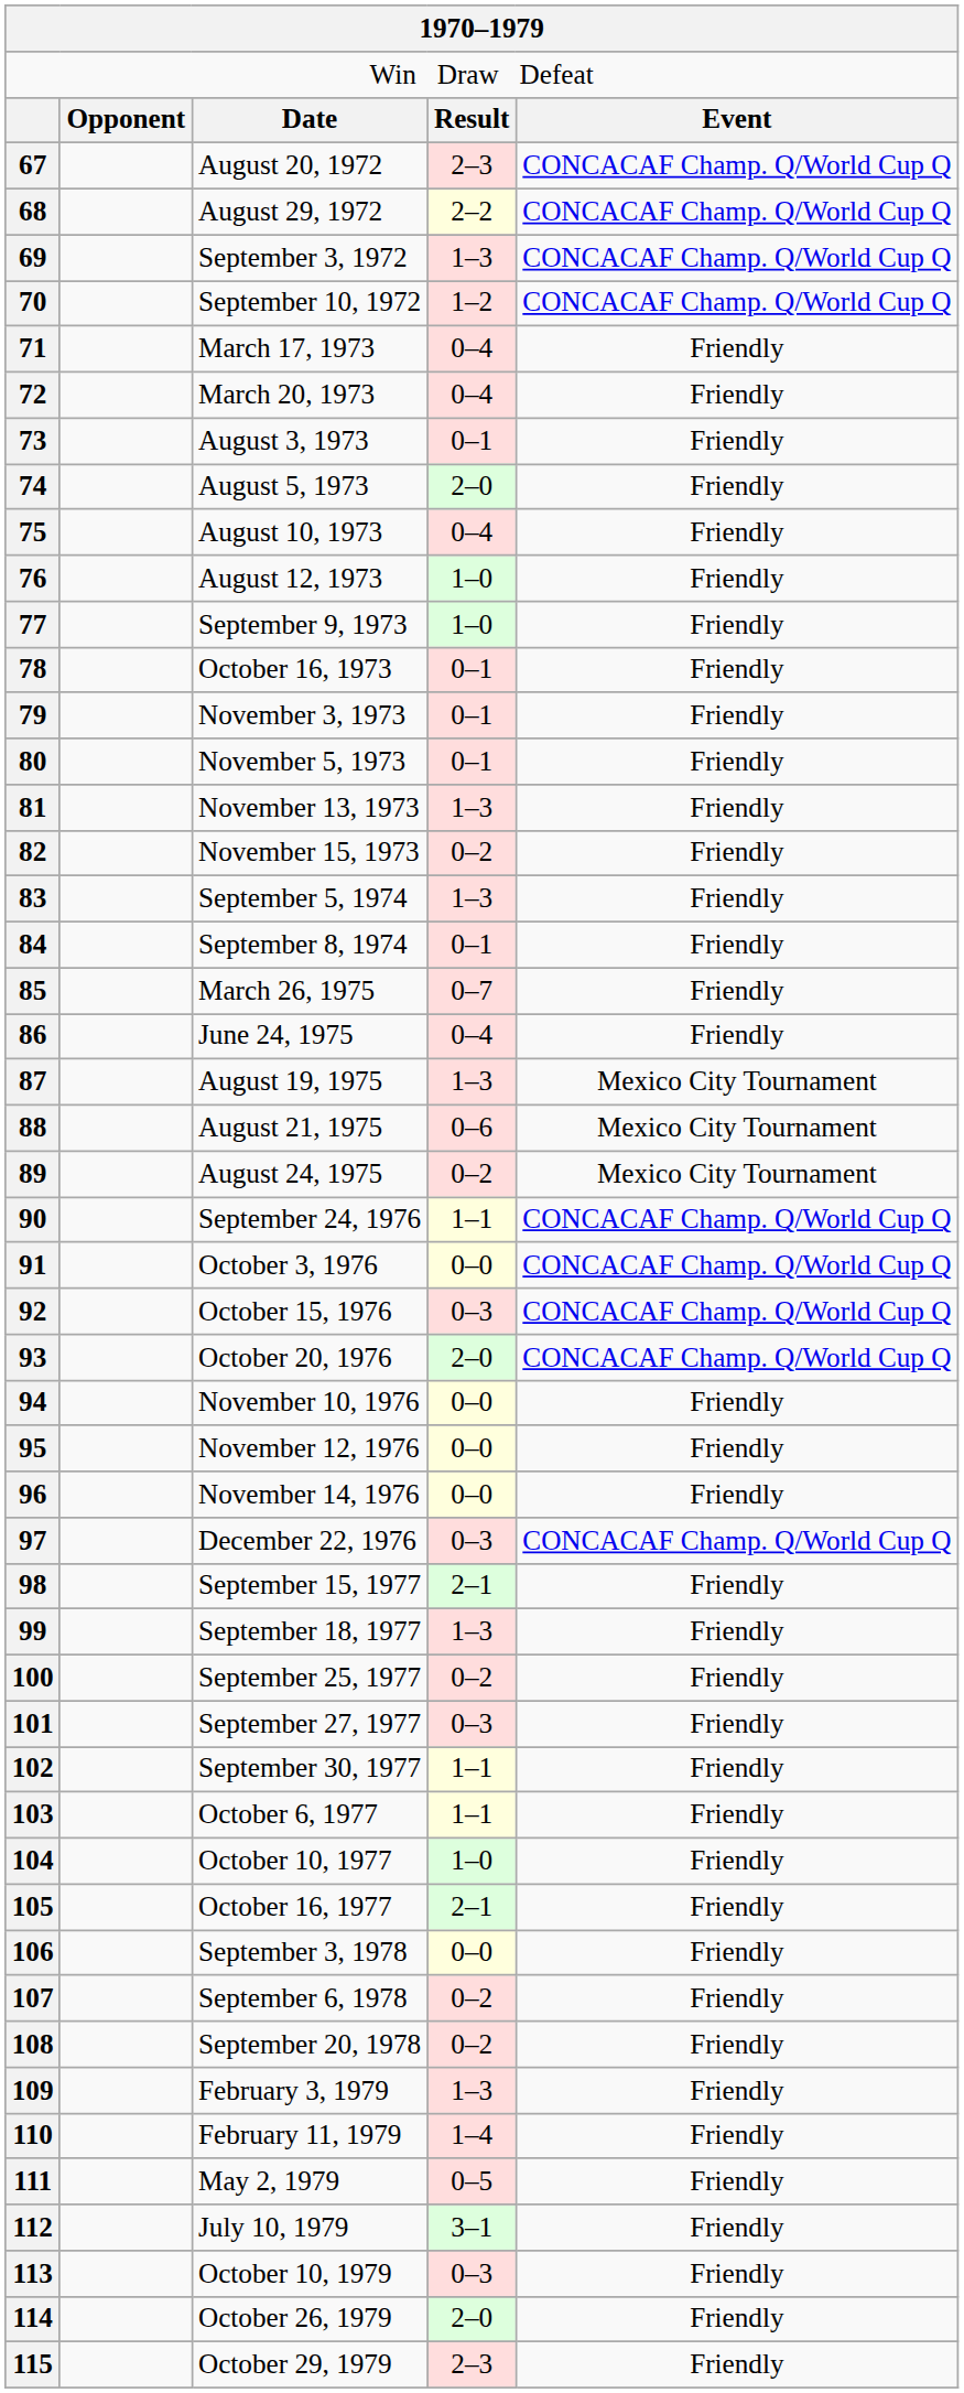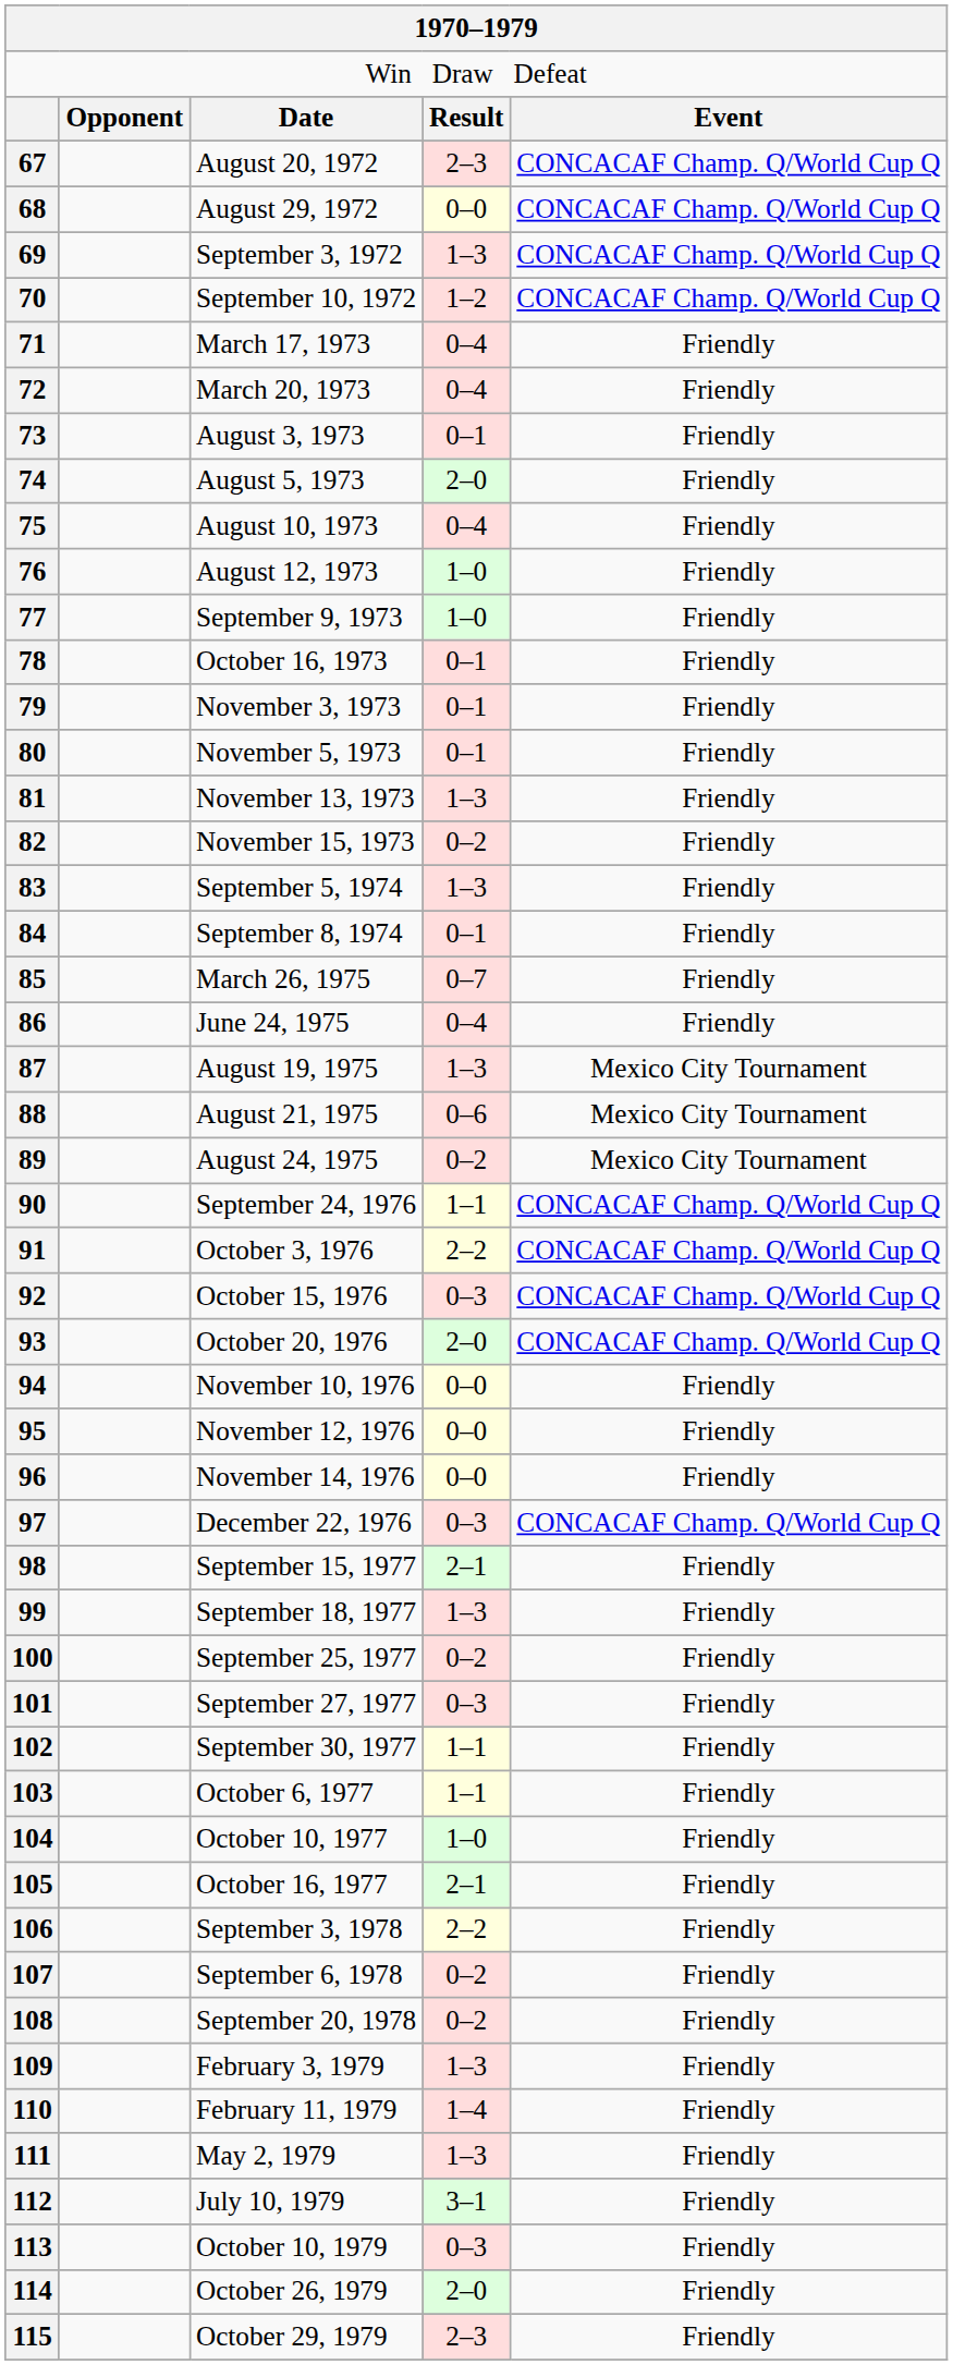68 | column 4: 2–2 -> 0–0
91 | column 4: 0–0 -> 2–2
106 | column 4: 0–0 -> 2–2
111 | column 4: 0–5 -> 1–3
